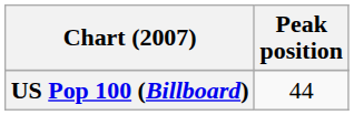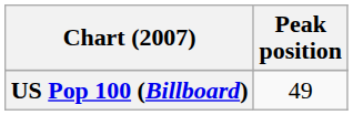US Pop 100 (Billboard) | Peak position: 44 -> 49
